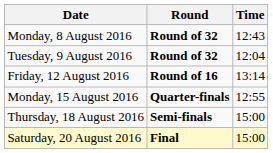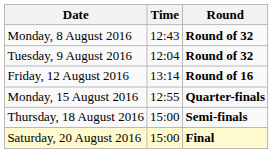columns swapped: Time <-> Round
